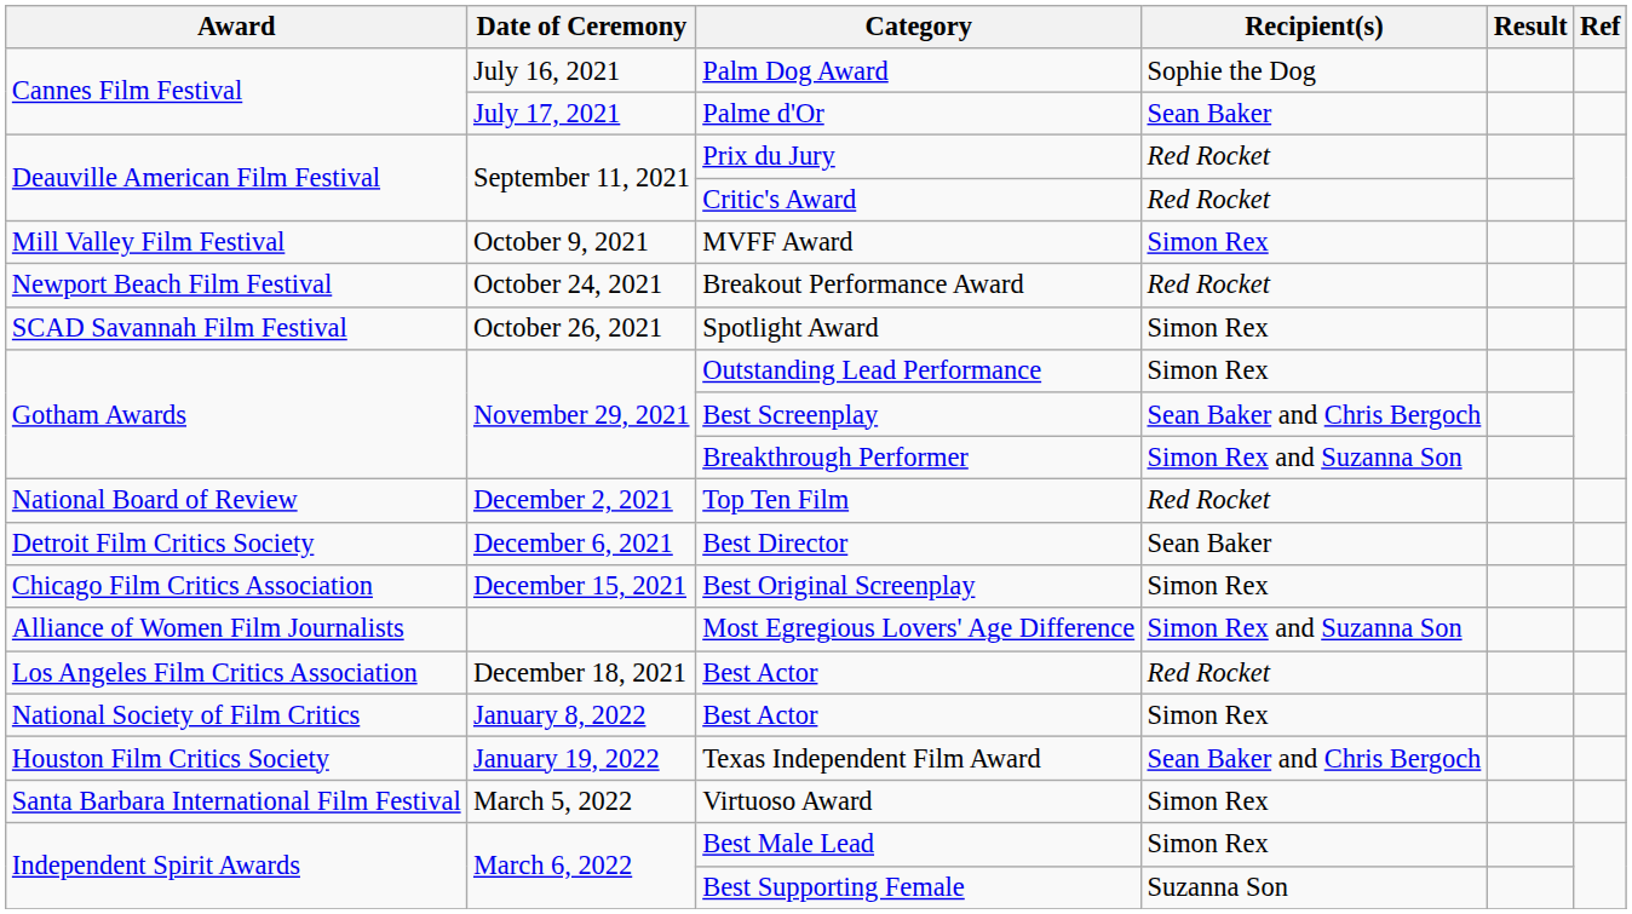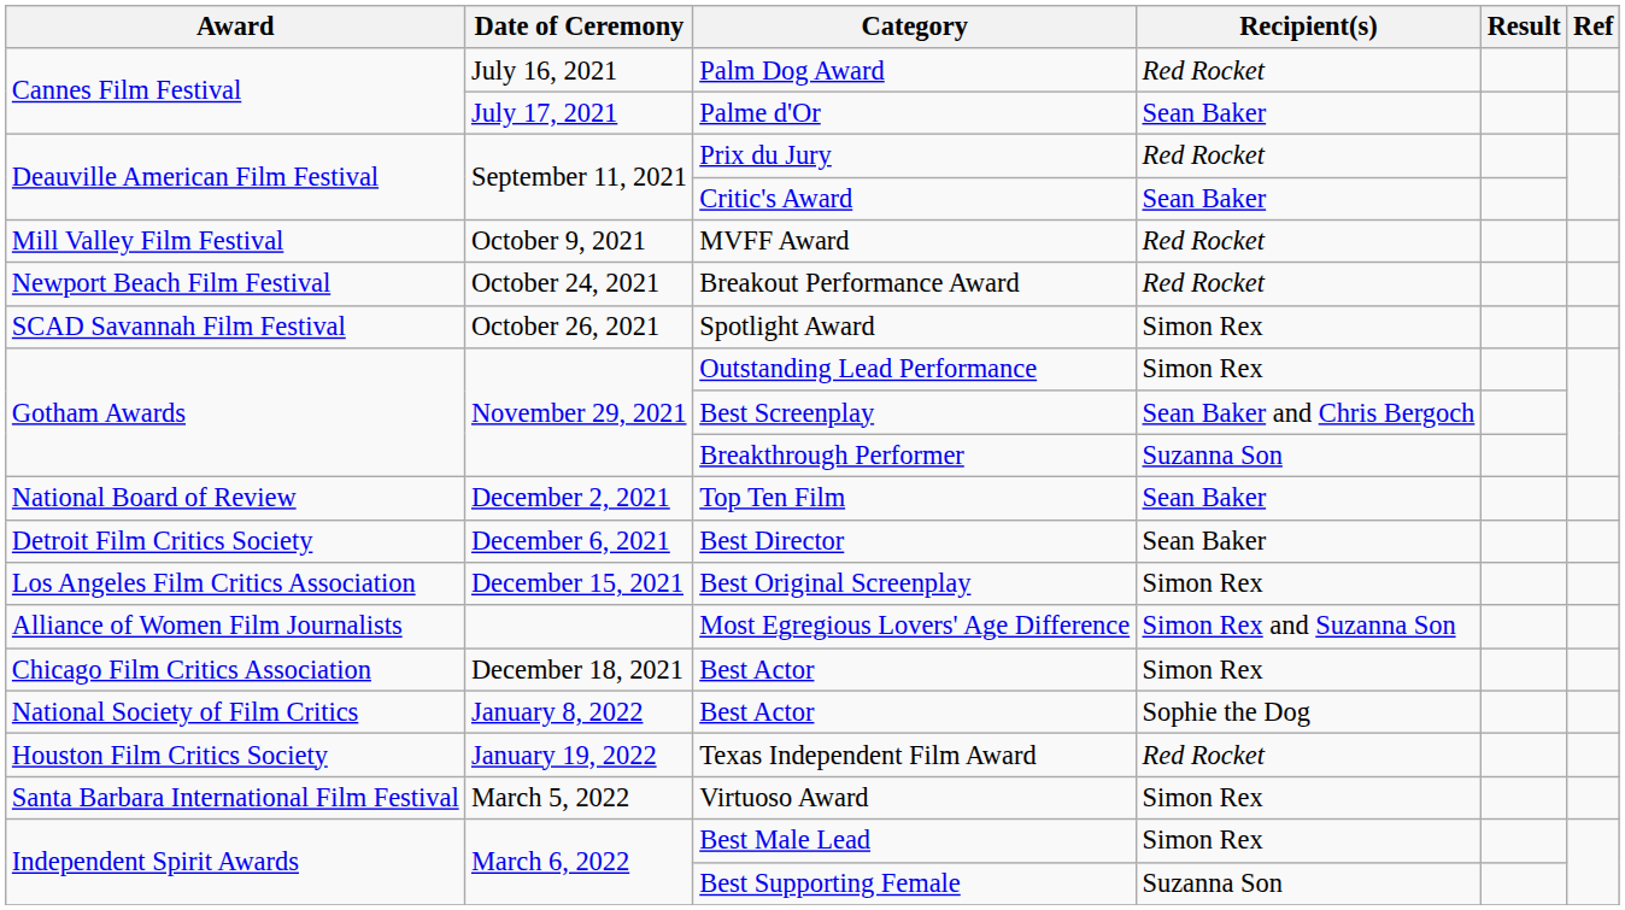Palm Dog Award | Recipient(s): Sophie the Dog -> Red Rocket
Critic's Award | Recipient(s): Red Rocket -> Sean Baker
MVFF Award | Recipient(s): Simon Rex -> Red Rocket
Breakthrough Performer | Recipient(s): Simon Rex and Suzanna Son -> Suzanna Son
Top Ten Film | Recipient(s): Red Rocket -> Sean Baker
Best Original Screenplay | Award: Chicago Film Critics Association -> Los Angeles Film Critics Association
December 18, 2021 / Best Actor | Award: Los Angeles Film Critics Association -> Chicago Film Critics Association
December 18, 2021 / Best Actor | Recipient(s): Red Rocket -> Simon Rex
January 8, 2022 / Best Actor | Recipient(s): Simon Rex -> Sophie the Dog
Texas Independent Film Award | Recipient(s): Sean Baker and Chris Bergoch -> Red Rocket
